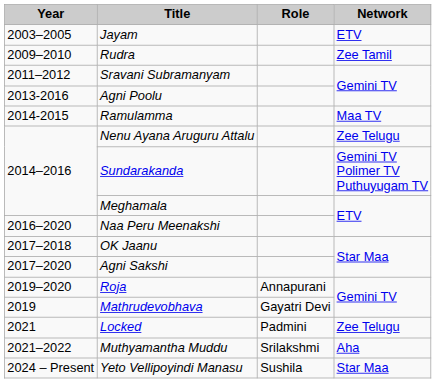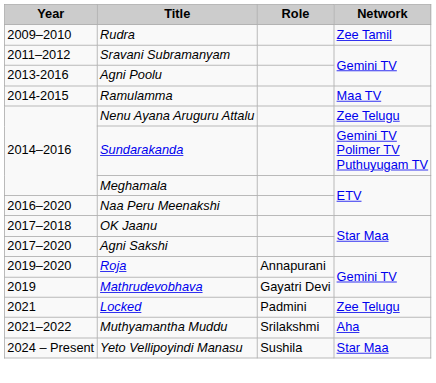- row: 2003–2005 | Jayam | ETV
